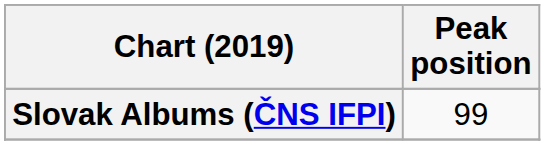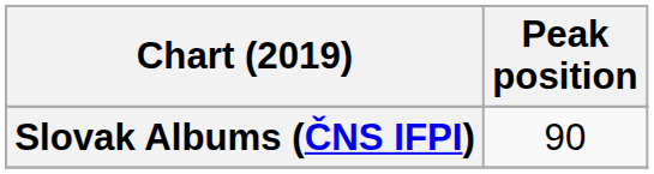Slovak Albums (ČNS IFPI) | Peak position: 99 -> 90
